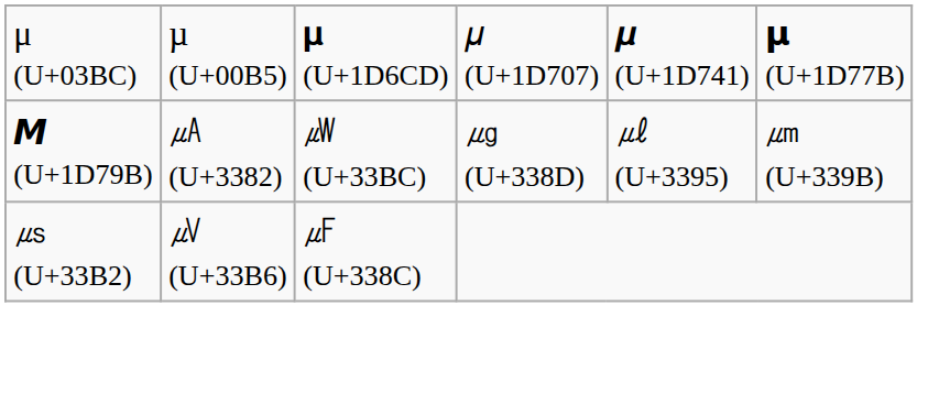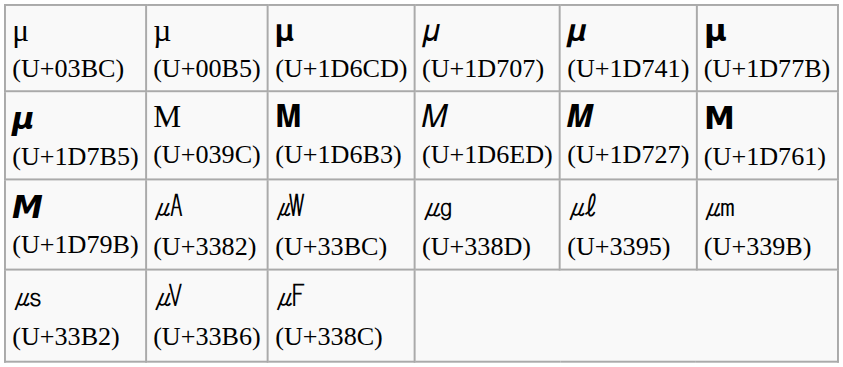+ row: 𝞵 (U+1D7B5) | Μ (U+039C) | 𝚳 (U+1D6B3) | 𝛭 (U+1D6ED) | 𝜧 (U+1D727) | 𝝡 (U+1D761)
